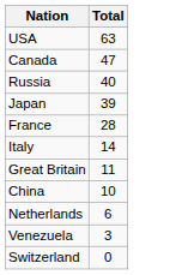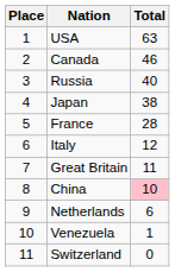+ column: Place | 1 | 2 | 3 | 4 | 5 | 6 | 7 | 8 | 9 | 10 | 11
Canada | Total: 47 -> 46
Japan | Total: 39 -> 38
Italy | Total: 14 -> 12
China | Total: no background -> pink background
Venezuela | Total: 3 -> 1
